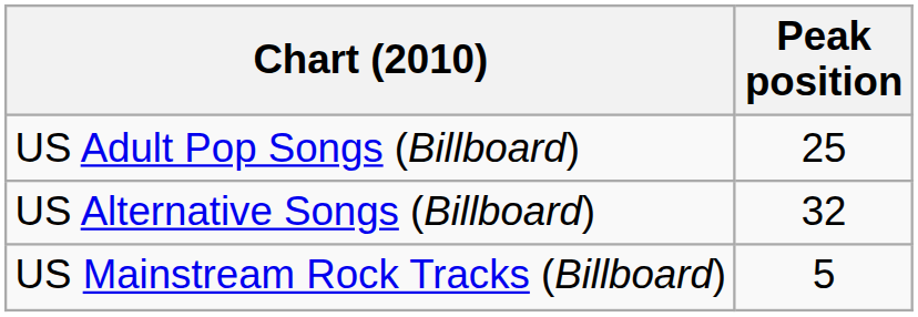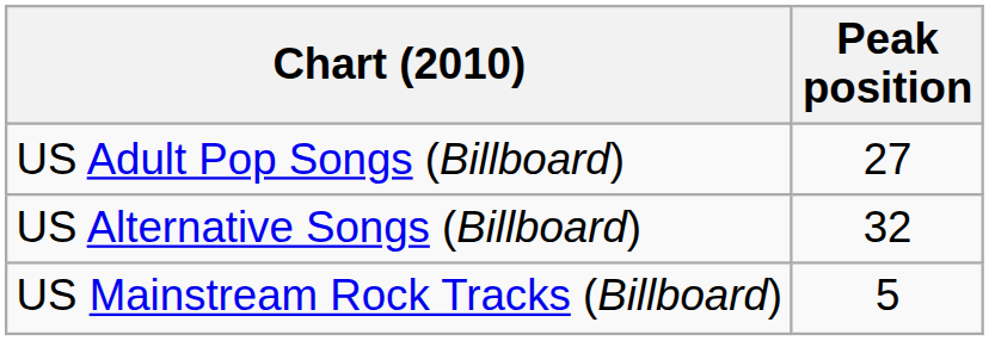US Adult Pop Songs (Billboard) | Peak position: 25 -> 27
